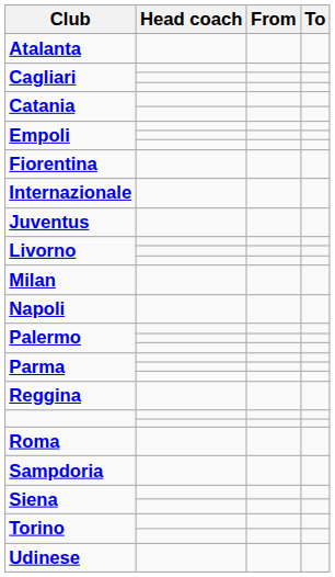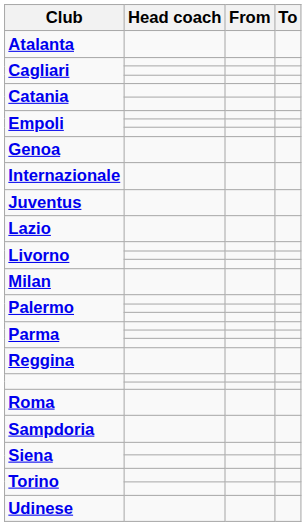- row: Fiorentina
+ row: Genoa
+ row: Lazio
- row: Napoli
